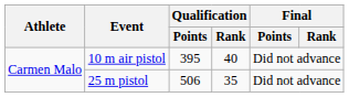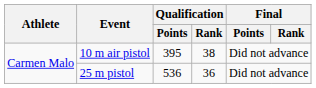10 m air pistol | Qualification / Rank: 40 -> 38
25 m pistol | Qualification / Points: 506 -> 536
25 m pistol | Qualification / Rank: 35 -> 36
